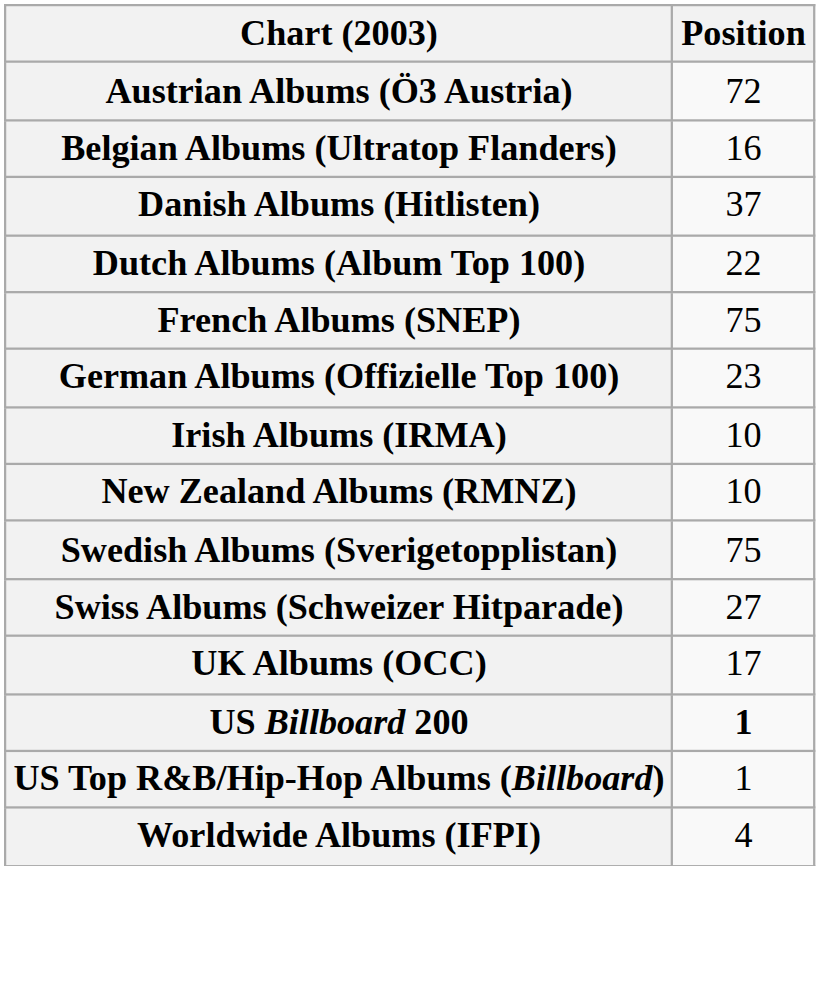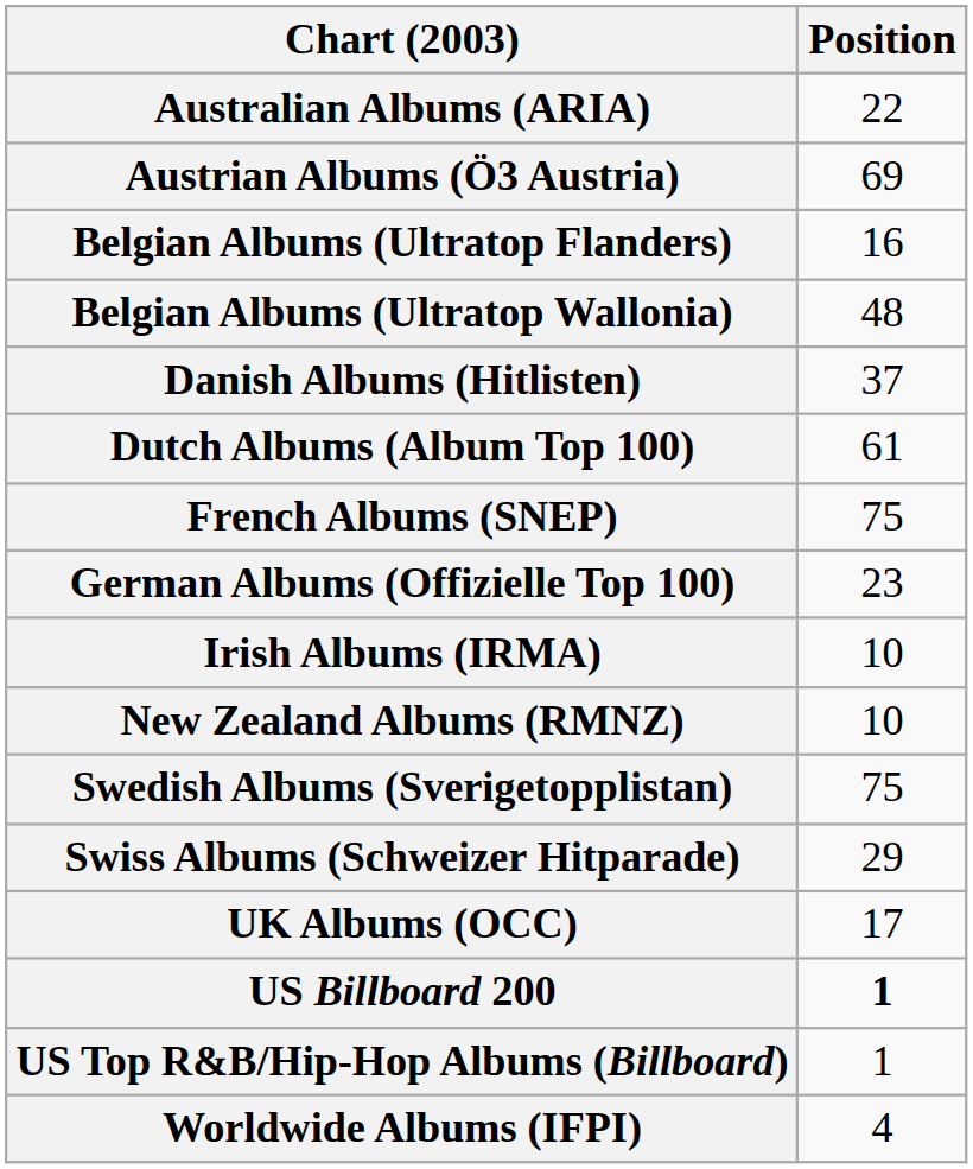+ row: Australian Albums (ARIA) | 22
Austrian Albums (Ö3 Austria) | Position: 72 -> 69
+ row: Belgian Albums (Ultratop Wallonia) | 48
Dutch Albums (Album Top 100) | Position: 22 -> 61
Swiss Albums (Schweizer Hitparade) | Position: 27 -> 29
